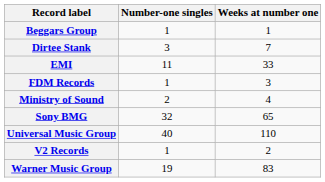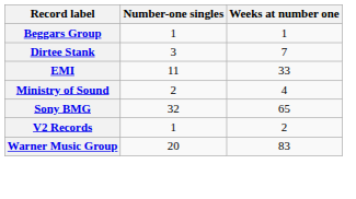- row: FDM Records | 1 | 3
- row: Universal Music Group | 40 | 110
Warner Music Group | Number-one singles: 19 -> 20
